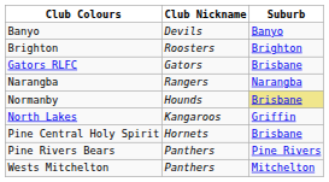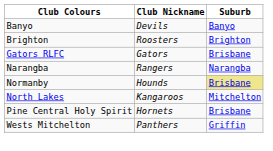North Lakes | Suburb: Griffin -> Mitchelton
- row: Pine Rivers Bears | Panthers | Pine Rivers
Wests Mitchelton | Suburb: Mitchelton -> Griffin
